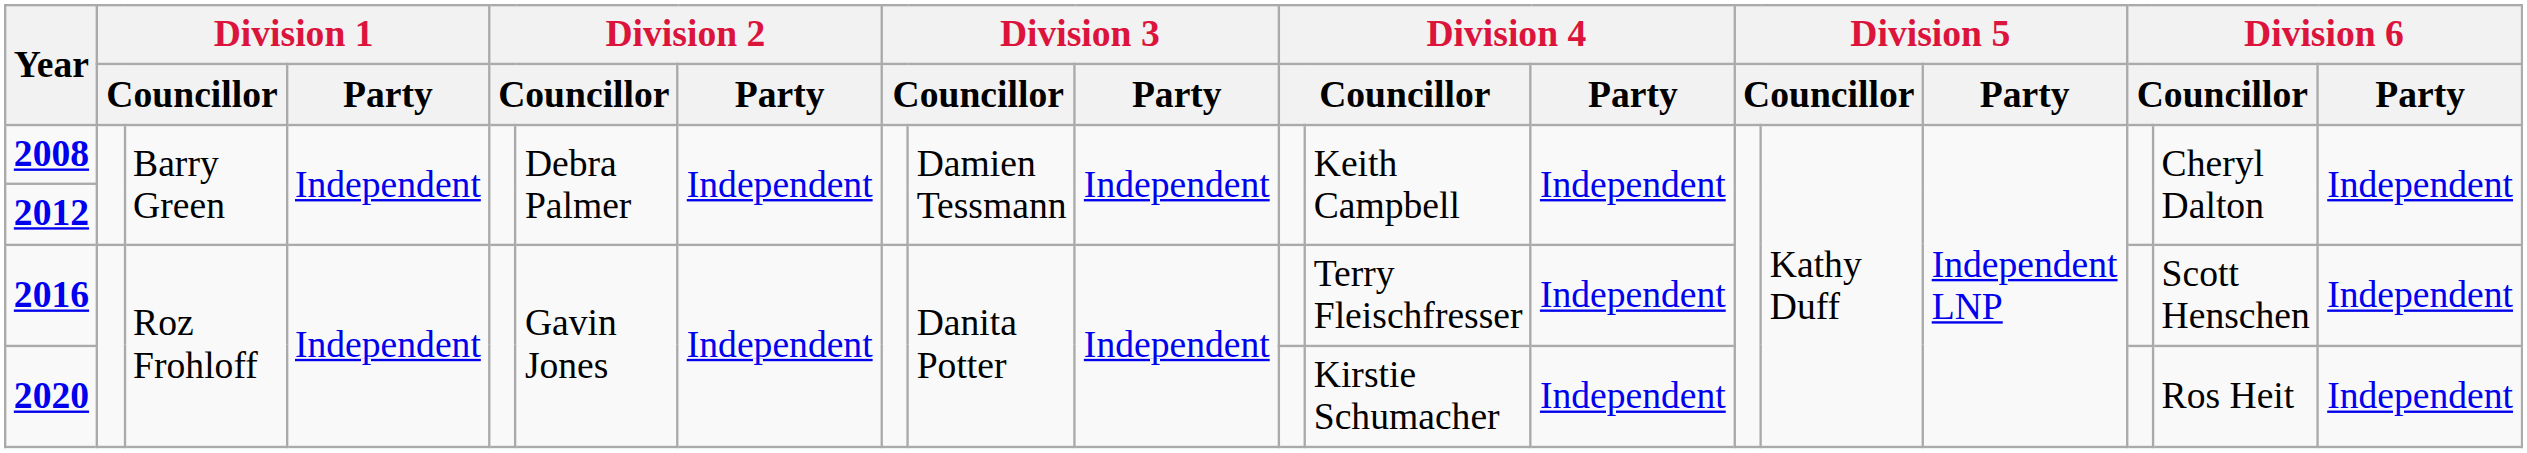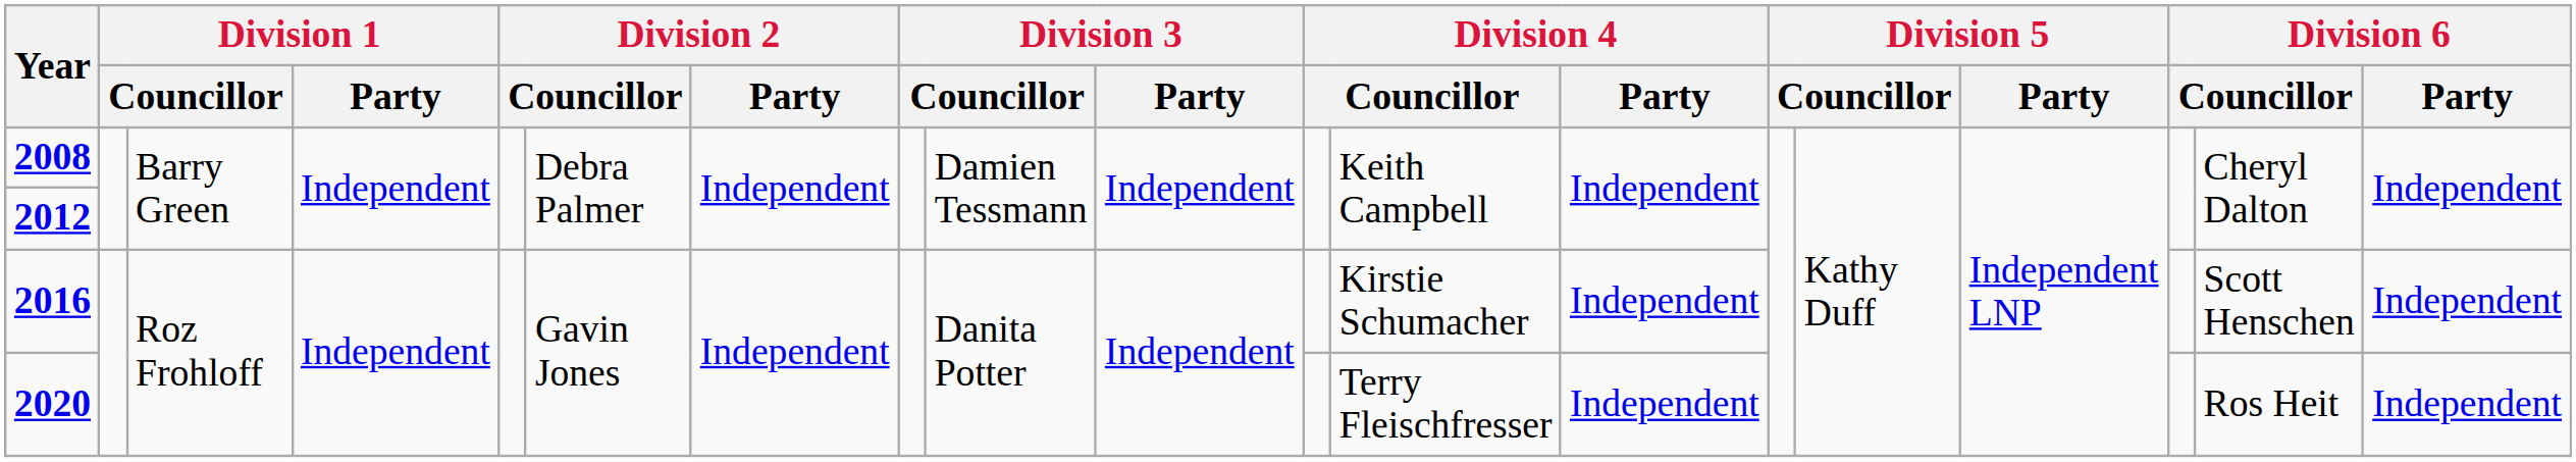2016 | column 12: Terry Fleischfresser -> Kirstie Schumacher
2020 | column 12: Kirstie Schumacher -> Terry Fleischfresser
